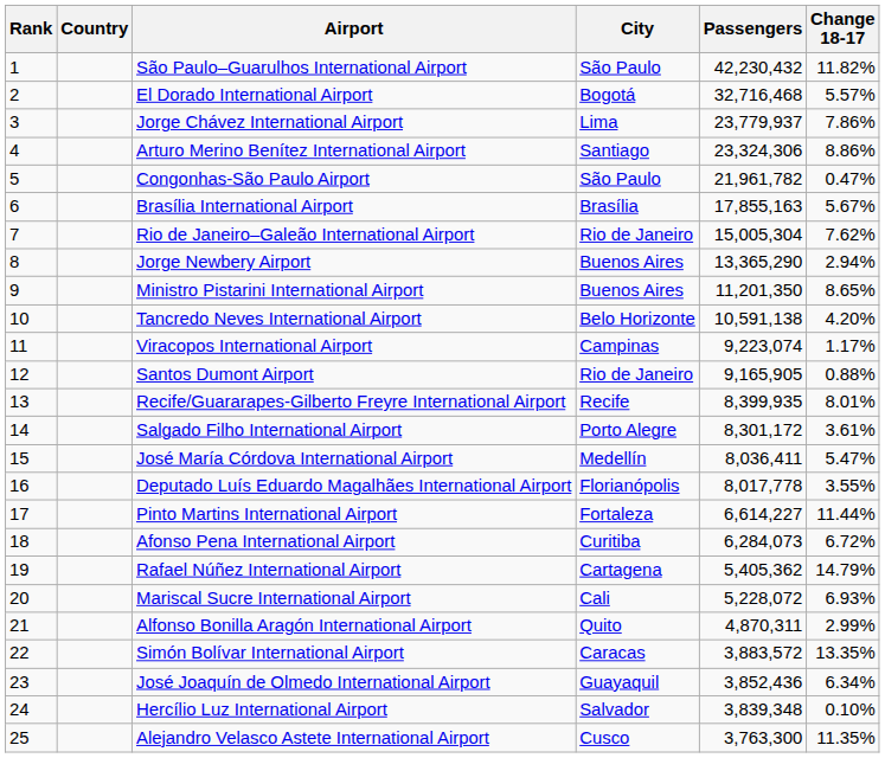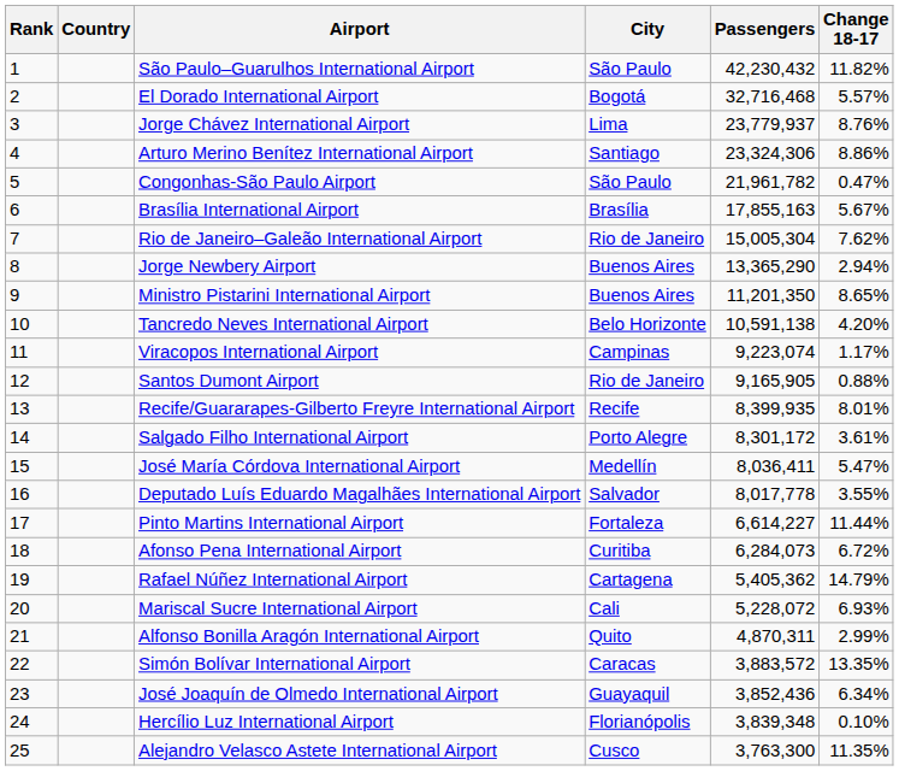Jorge Chávez International Airport | Change 18-17: 7.86% -> 8.76%
Deputado Luís Eduardo Magalhães International Airport | City: Florianópolis -> Salvador
Hercílio Luz International Airport | City: Salvador -> Florianópolis
